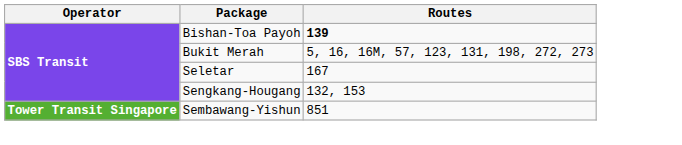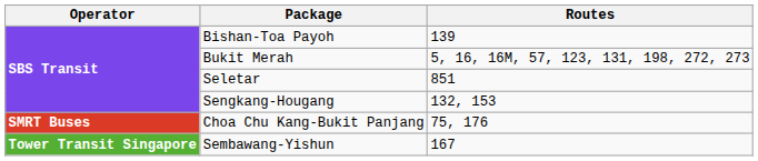Bishan-Toa Payoh | Routes: bold -> normal
Seletar | Routes: 167 -> 851
+ row: SMRT Buses | Choa Chu Kang-Bukit Panjang | 75, 176
Sembawang-Yishun | Routes: 851 -> 167
